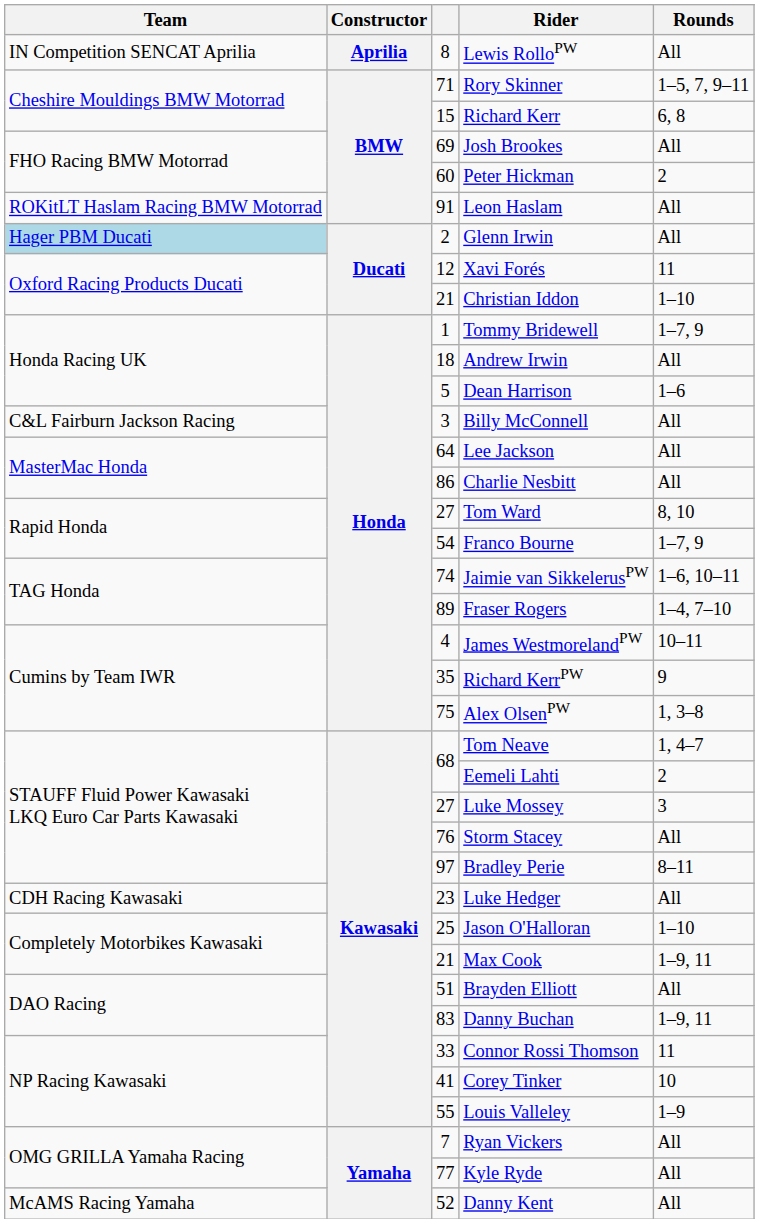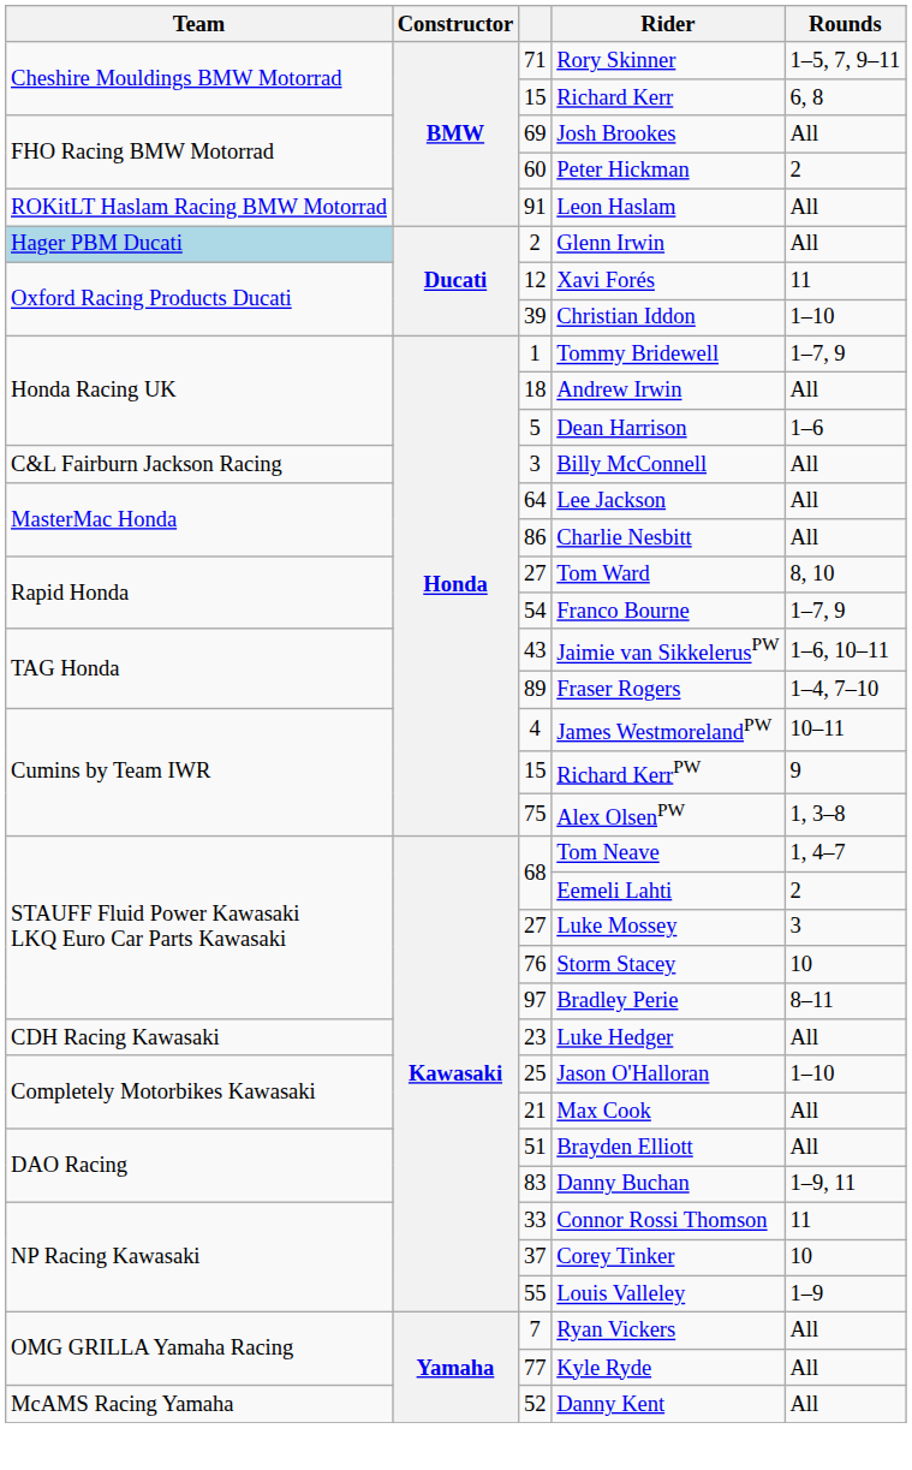- row: IN Competition SENCAT Aprilia | Aprilia | 8 | Lewis RolloPW | All
Christian Iddon | column 3: 21 -> 39
Jaimie van SikkelerusPW | column 3: 74 -> 43
Richard KerrPW | column 3: 35 -> 15
Storm Stacey | Rounds: All -> 10
Max Cook | Rounds: 1–9, 11 -> All
Corey Tinker | column 3: 41 -> 37
